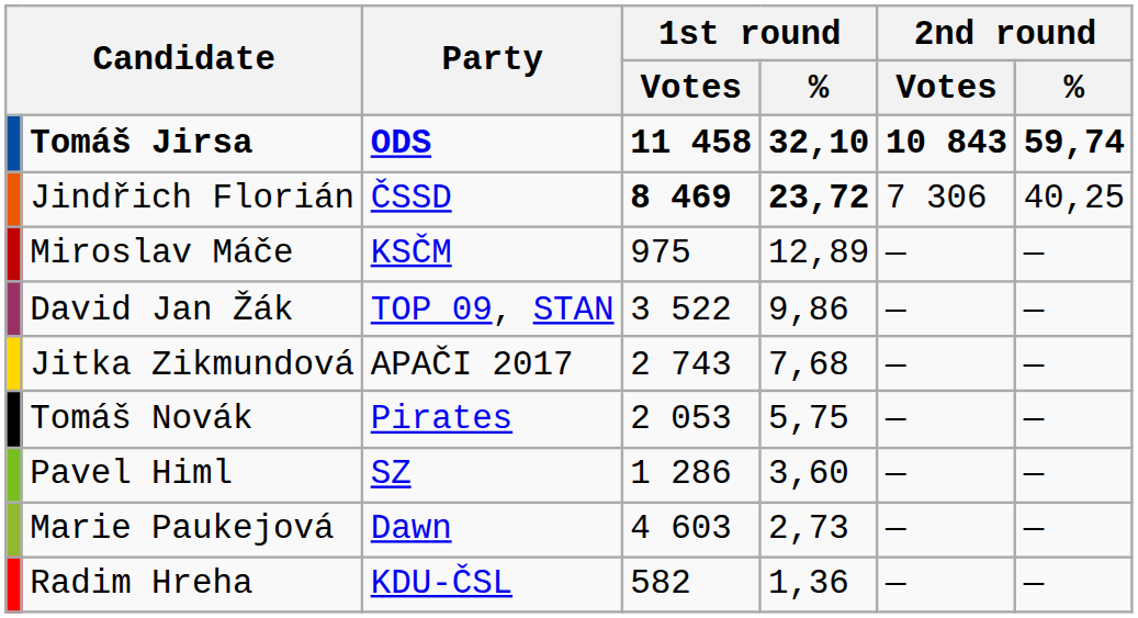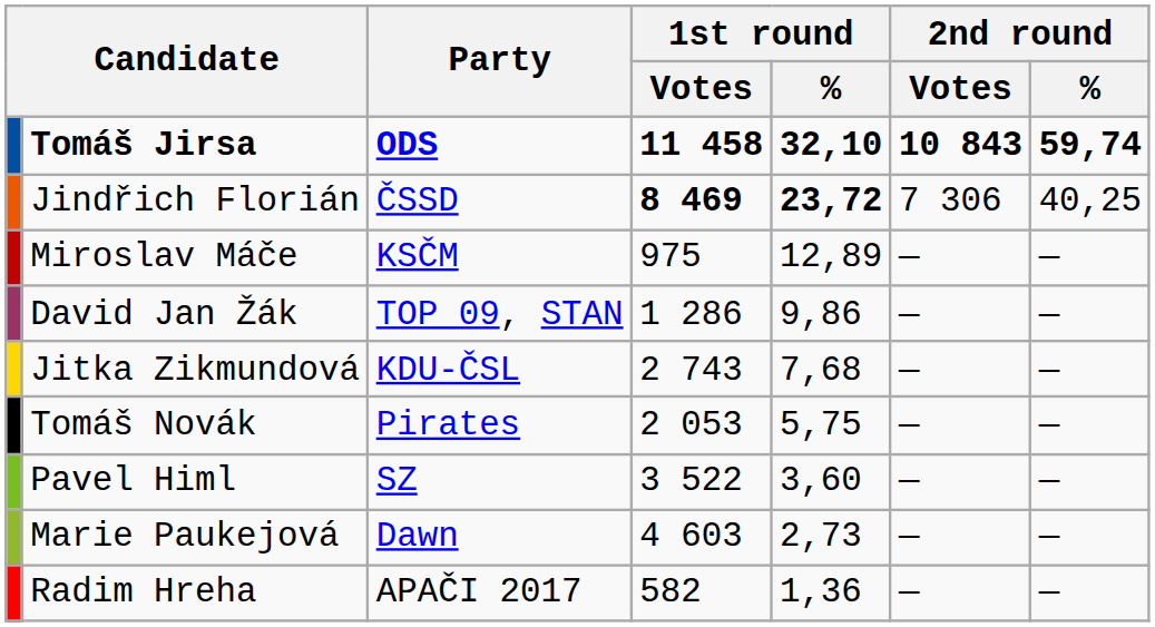David Jan Žák | 1st round / Votes: 3 522 -> 1 286
Jitka Zikmundová | Party: APAČI 2017 -> KDU-ČSL
Pavel Himl | 1st round / Votes: 1 286 -> 3 522
Radim Hreha | Party: KDU-ČSL -> APAČI 2017
